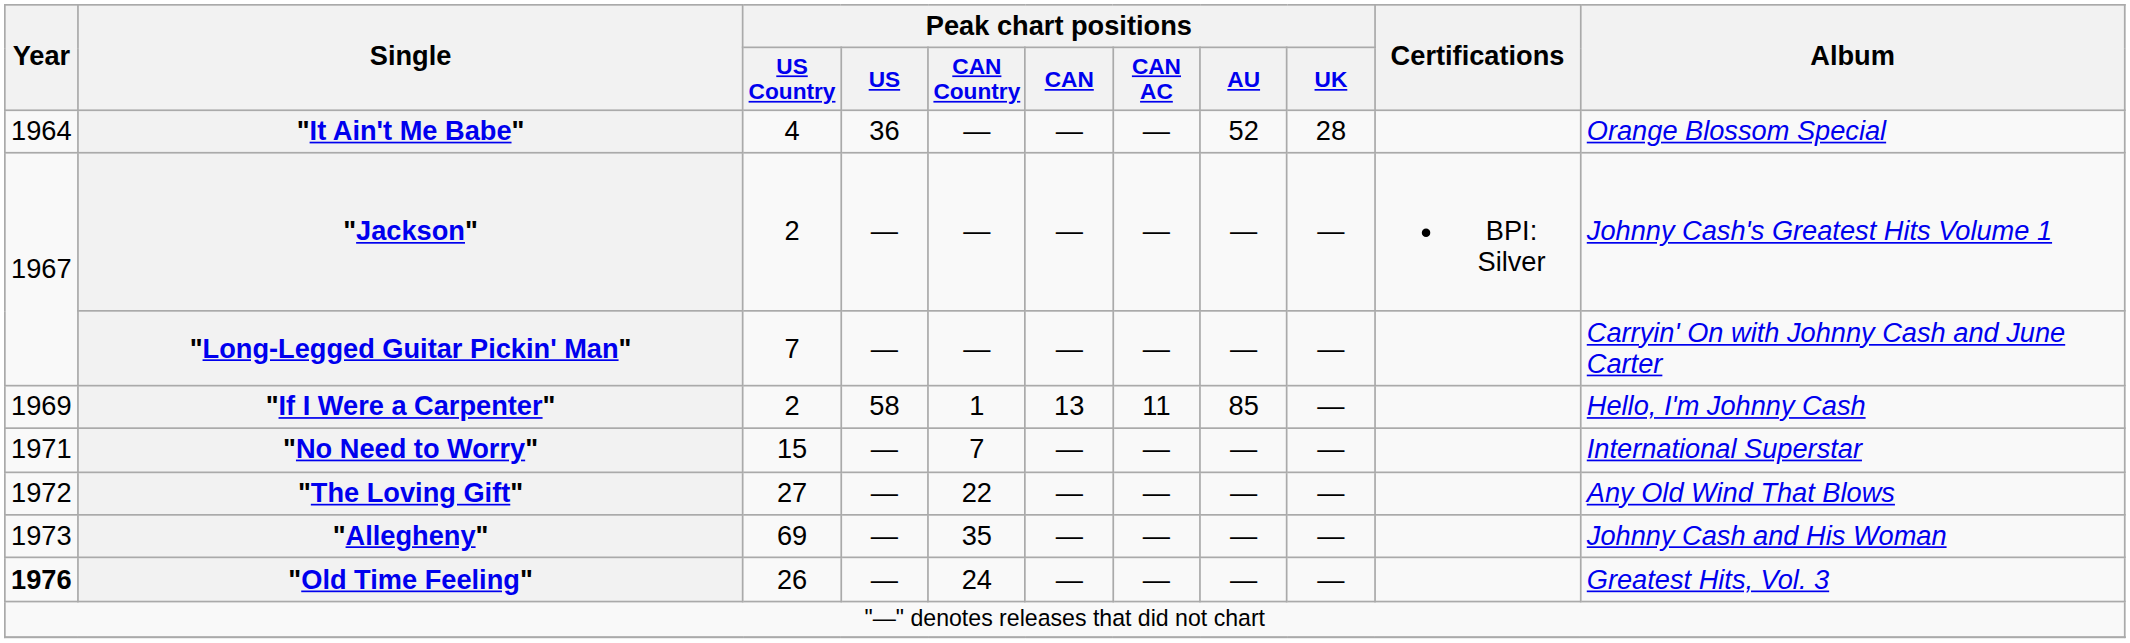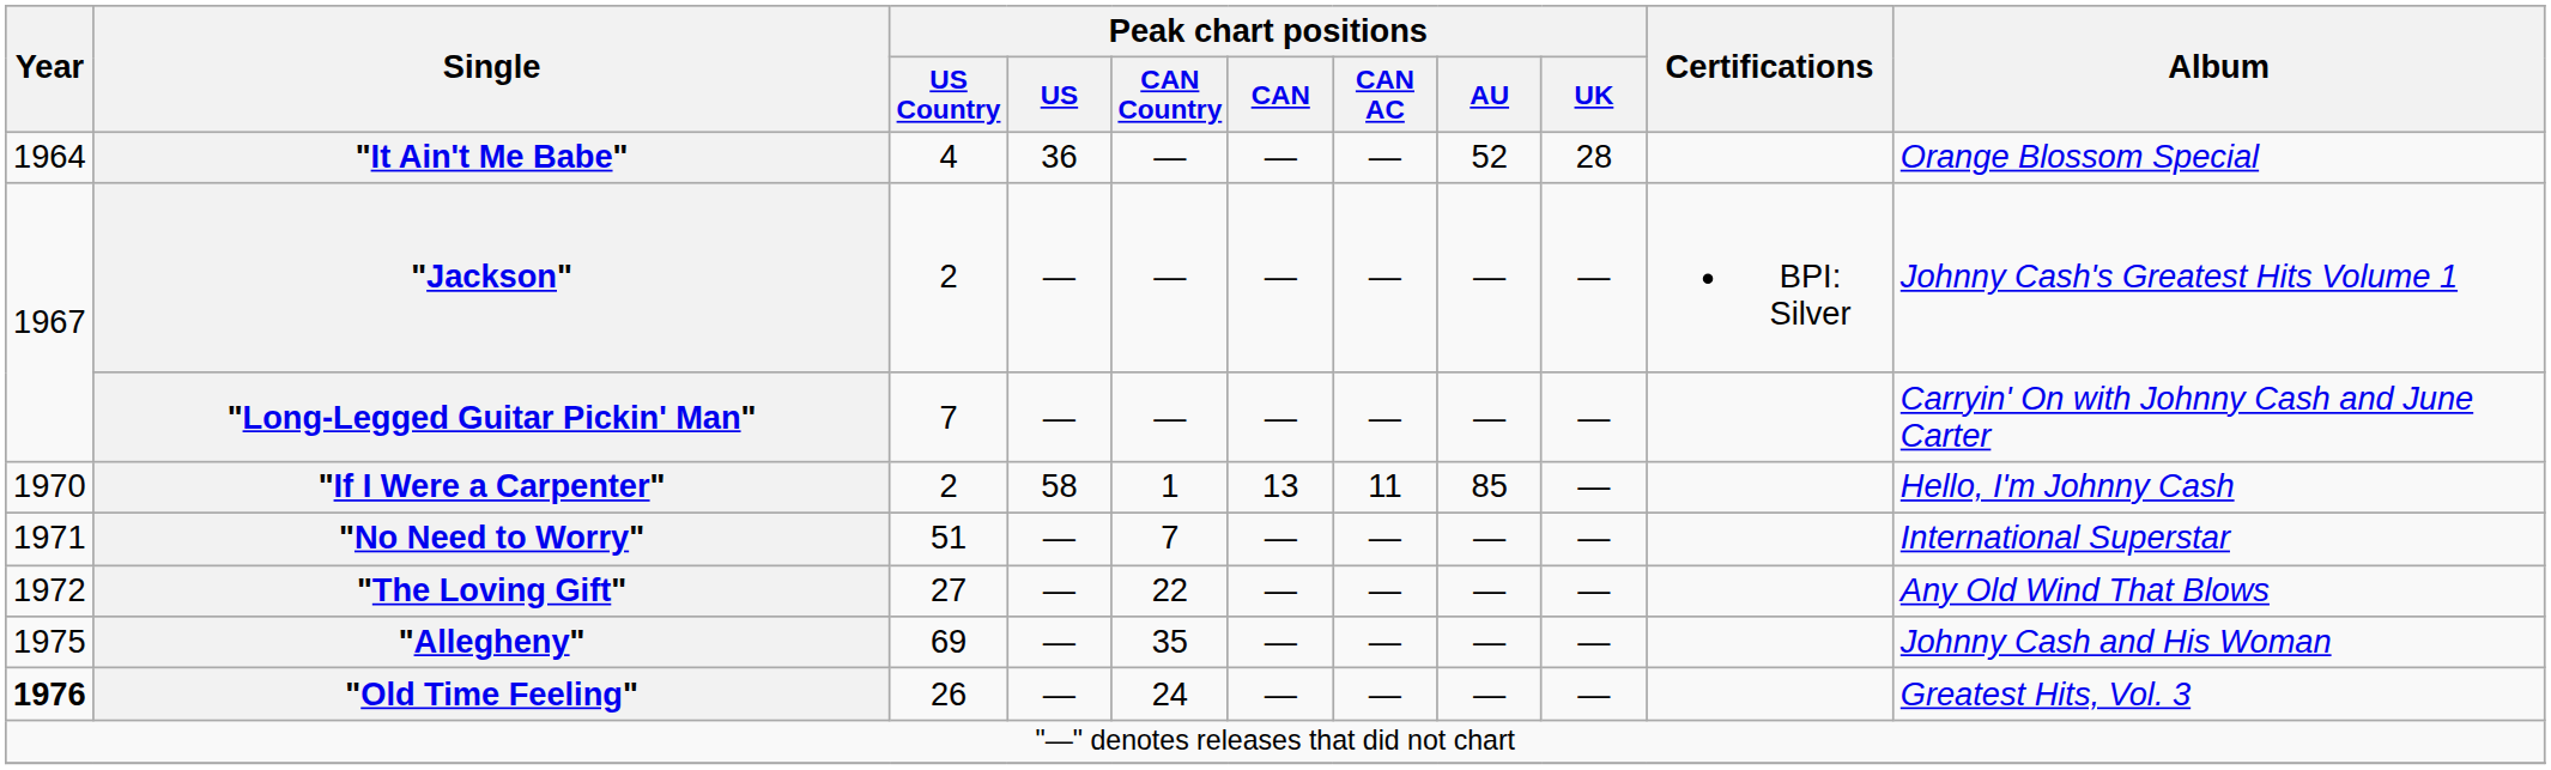"If I Were a Carpenter" | Year: 1969 -> 1970
"No Need to Worry" | Peak chart positions / US Country: 15 -> 51
"Allegheny" | Year: 1973 -> 1975
